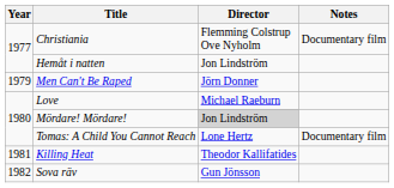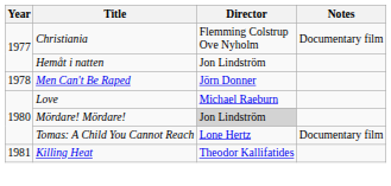Men Can't Be Raped | Year: 1979 -> 1978
- row: 1982 | Sova räv | Gun Jönsson
